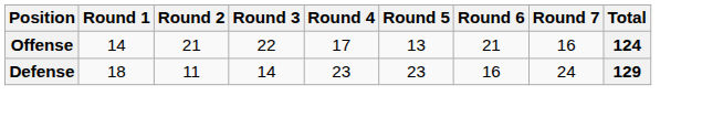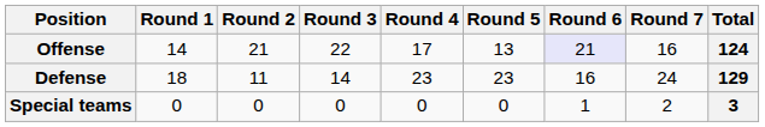Offense | Round 6: no background -> lavender background
+ row: Special teams | 0 | 0 | 0 | 0 | 0 | 1 | 2 | 3
